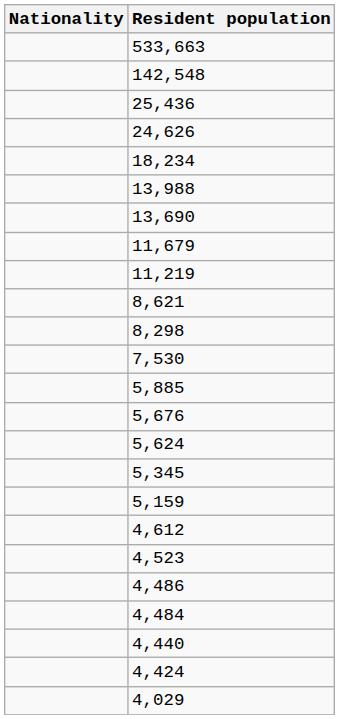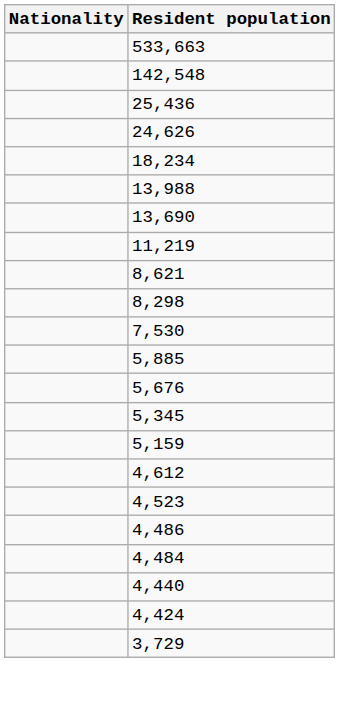- row: 11,679
- row: 5,624
- row: 4,029
+ row: 3,729
